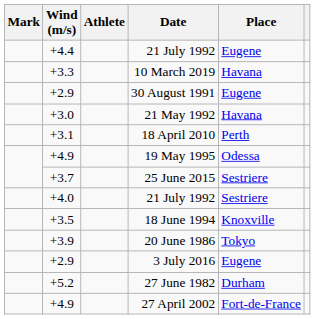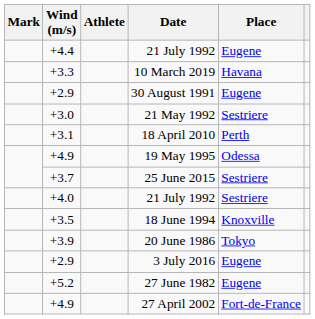21 May 1992 | Place: Havana -> Sestriere
27 June 1982 | Place: Durham -> Eugene
